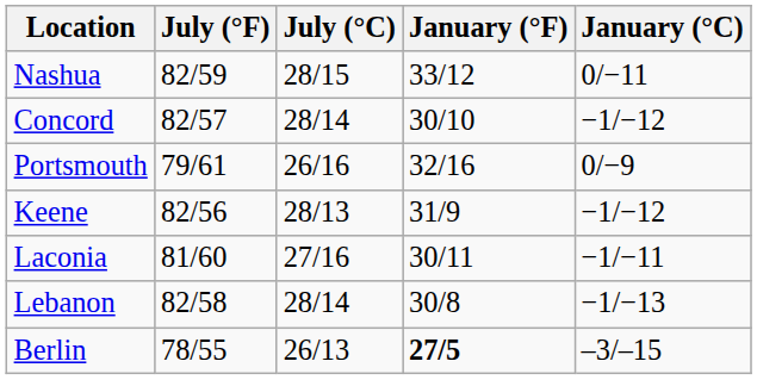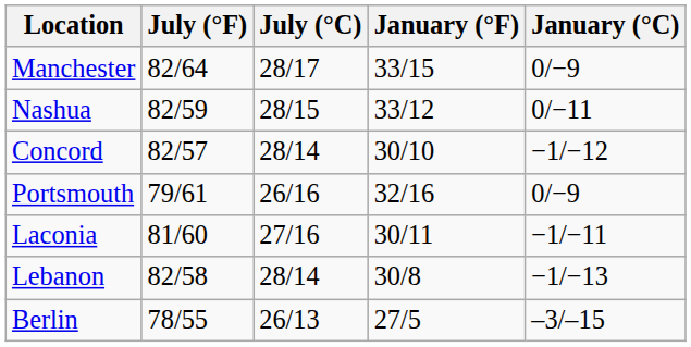+ row: Manchester | 82/64 | 28/17 | 33/15 | 0/−9
- row: Keene | 82/56 | 28/13 | 31/9 | −1/−12
Berlin | January (°F): bold -> normal
